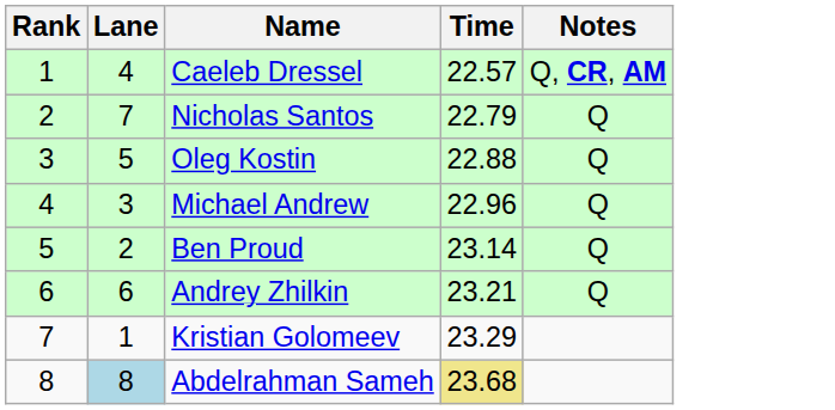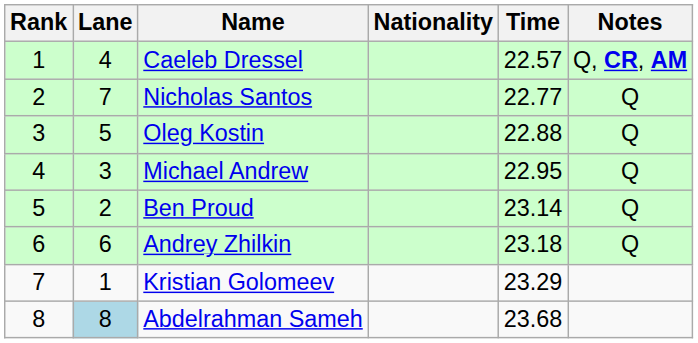+ column: Nationality
Nicholas Santos | Time: 22.79 -> 22.77
Michael Andrew | Time: 22.96 -> 22.95
Andrey Zhilkin | Time: 23.21 -> 23.18
Abdelrahman Sameh | Time: khaki background -> no background
